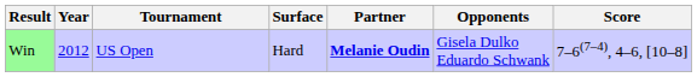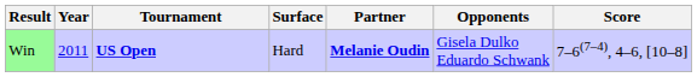Win | Year: 2012 -> 2011
Win | Tournament: normal -> bold
